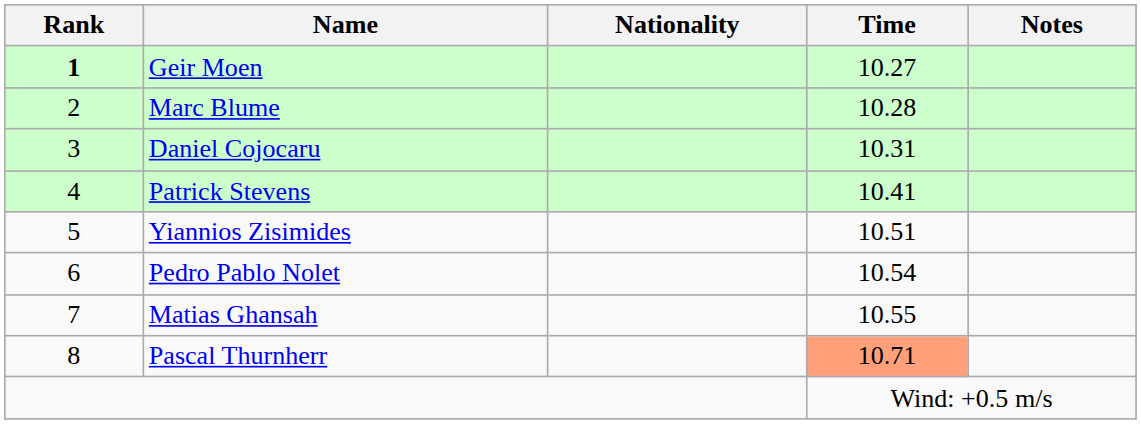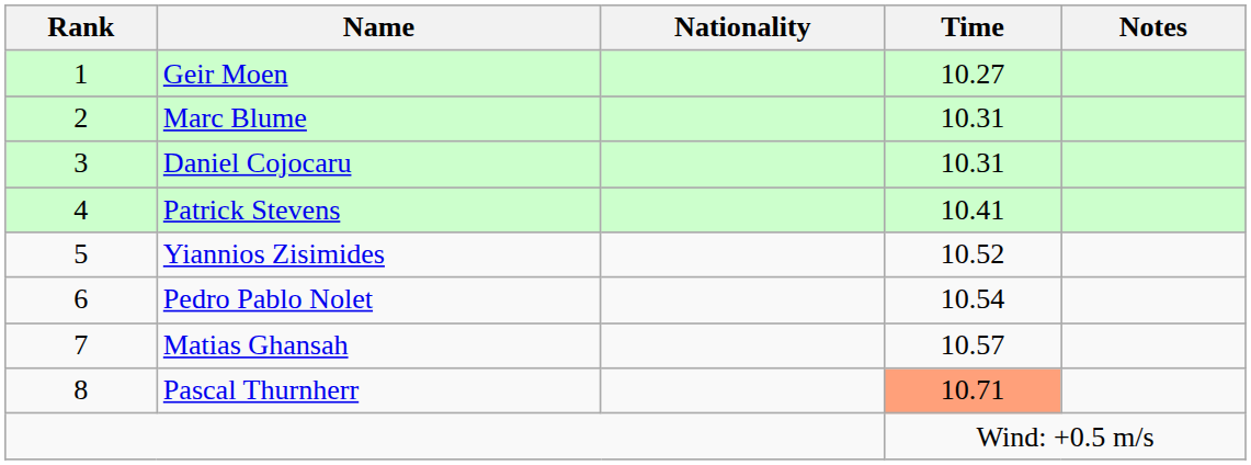Geir Moen | Rank: bold -> normal
Marc Blume | Time: 10.28 -> 10.31
Yiannios Zisimides | Time: 10.51 -> 10.52
Matias Ghansah | Time: 10.55 -> 10.57
